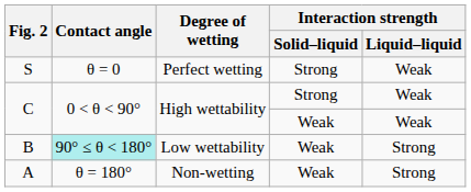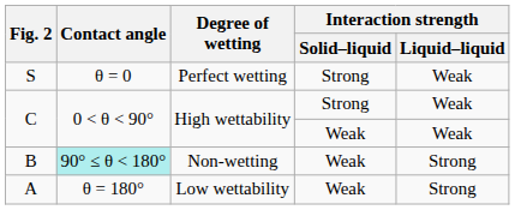B | Degree of wetting: Low wettability -> Non-wetting
A | Degree of wetting: Non-wetting -> Low wettability
